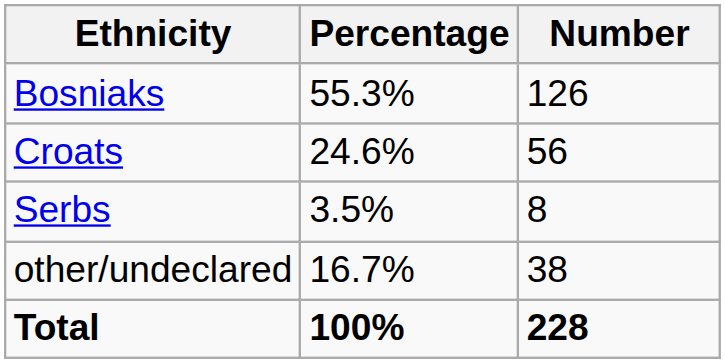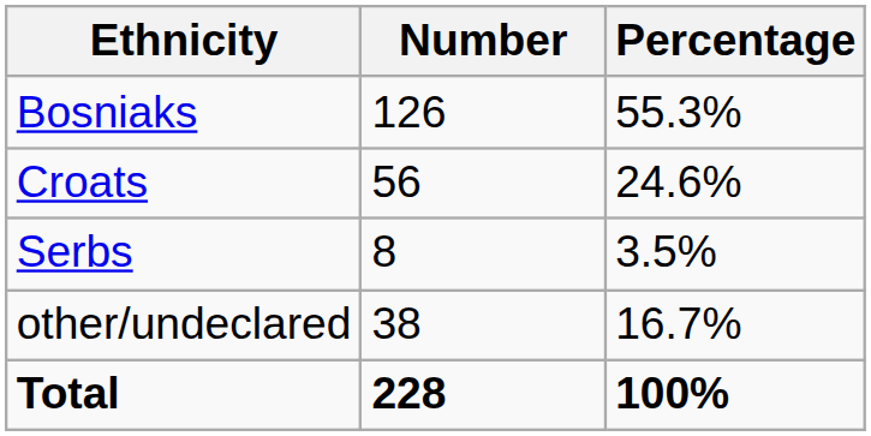columns swapped: Number <-> Percentage
